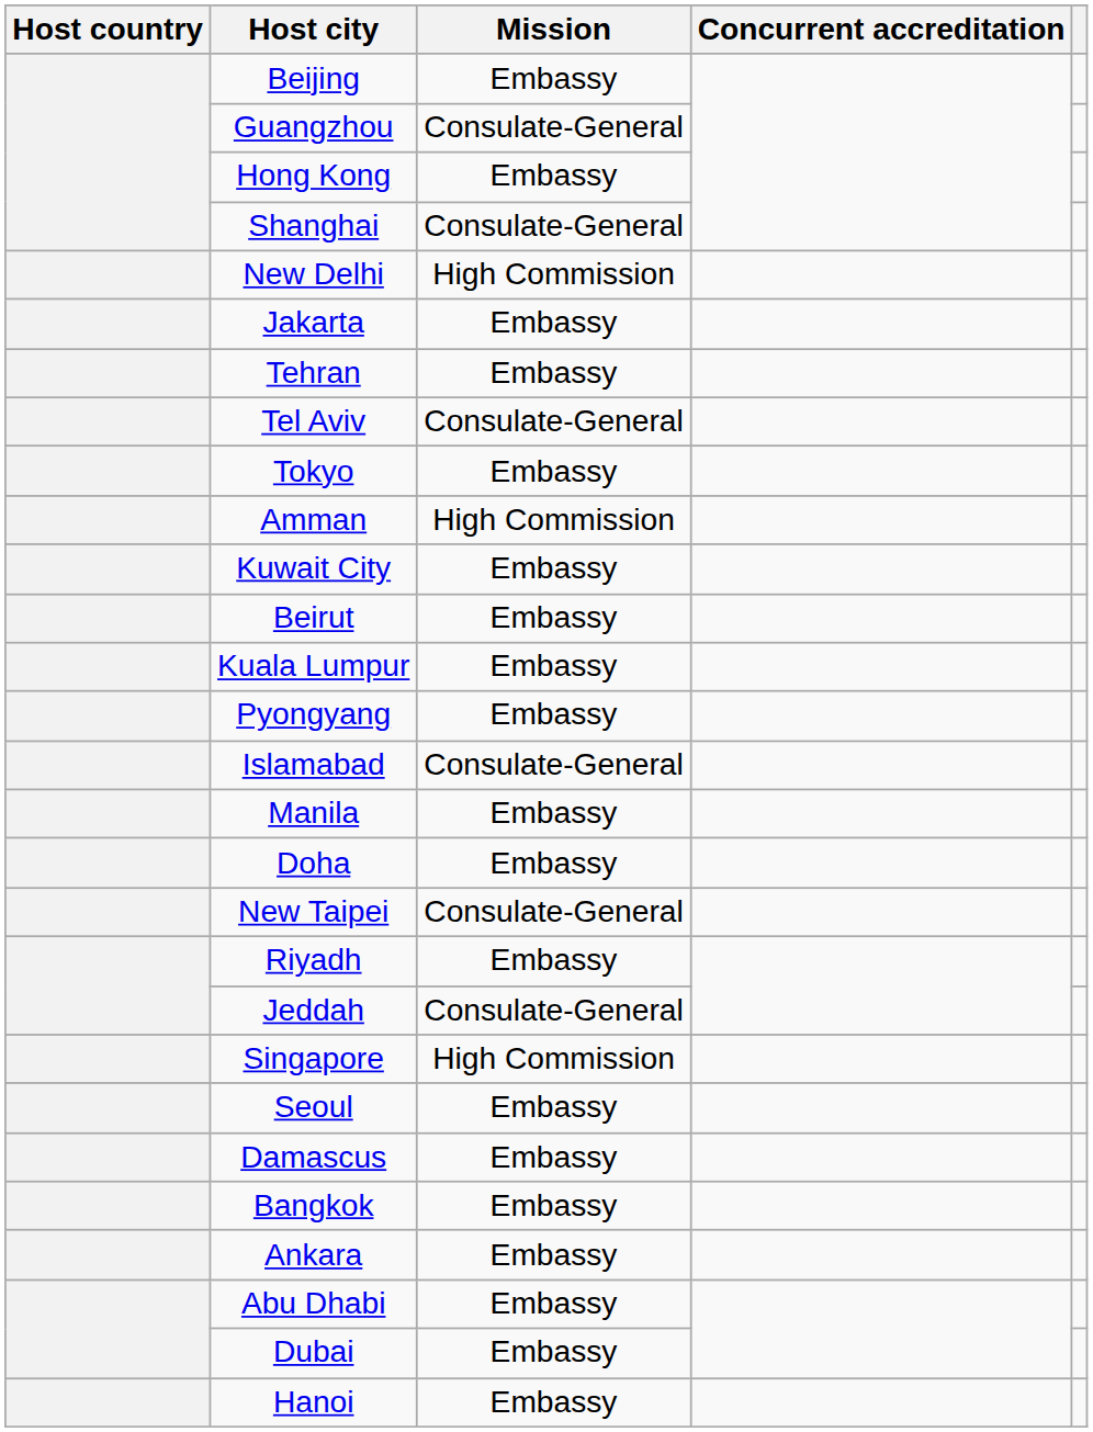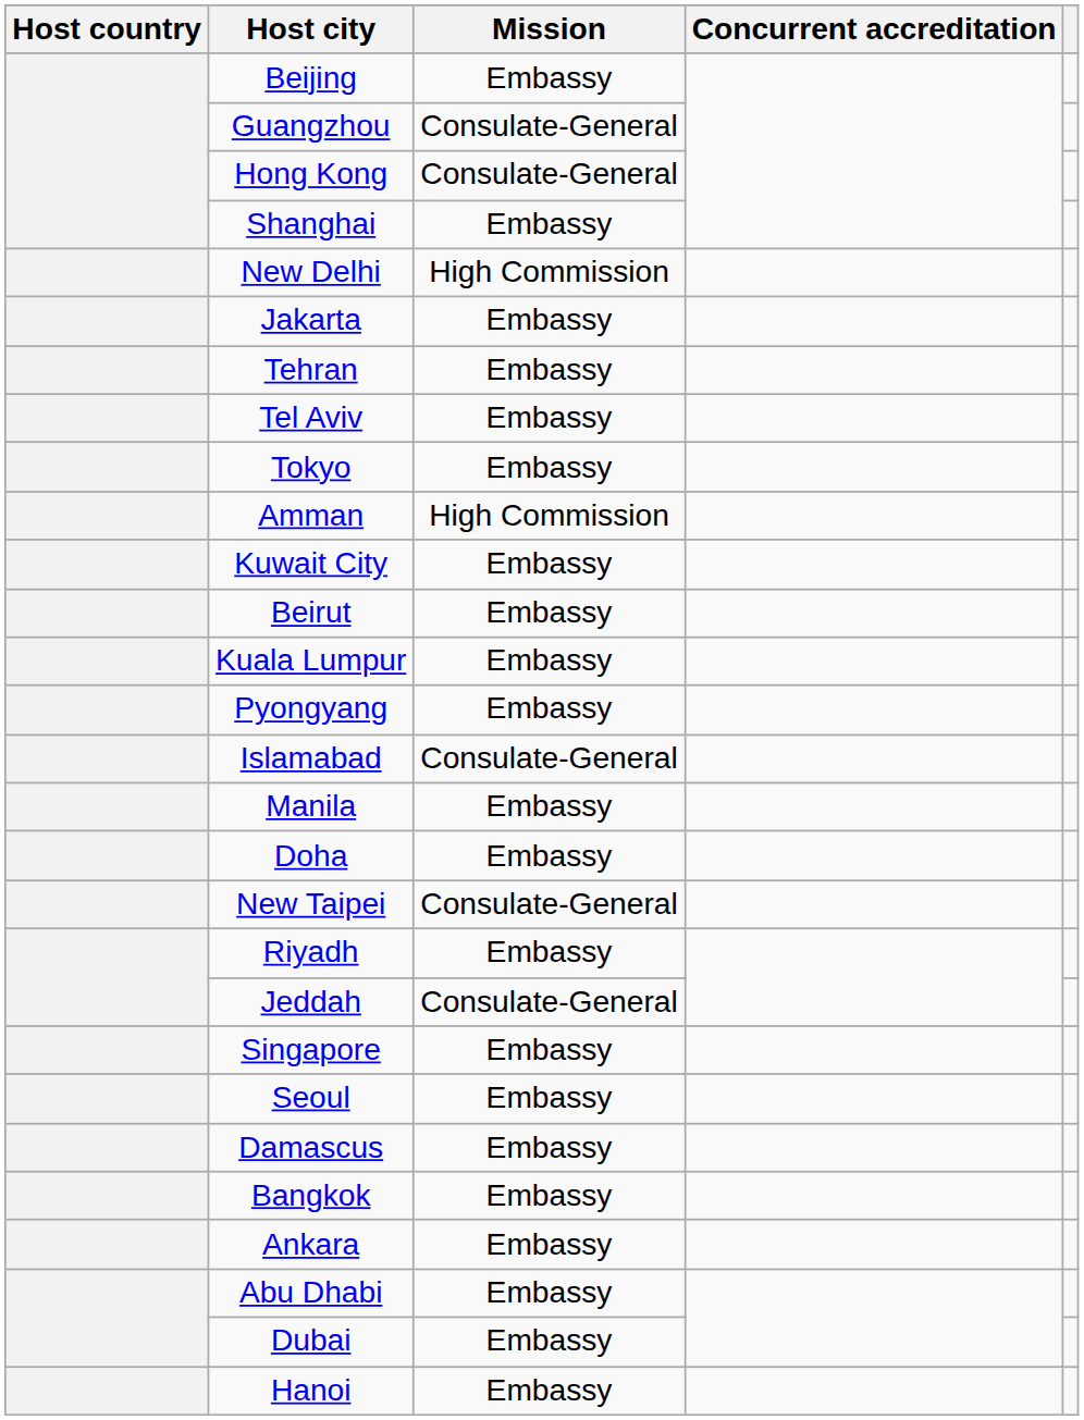Hong Kong | Mission: Embassy -> Consulate-General
Shanghai | Mission: Consulate-General -> Embassy
Tel Aviv | Mission: Consulate-General -> Embassy
Singapore | Mission: High Commission -> Embassy
